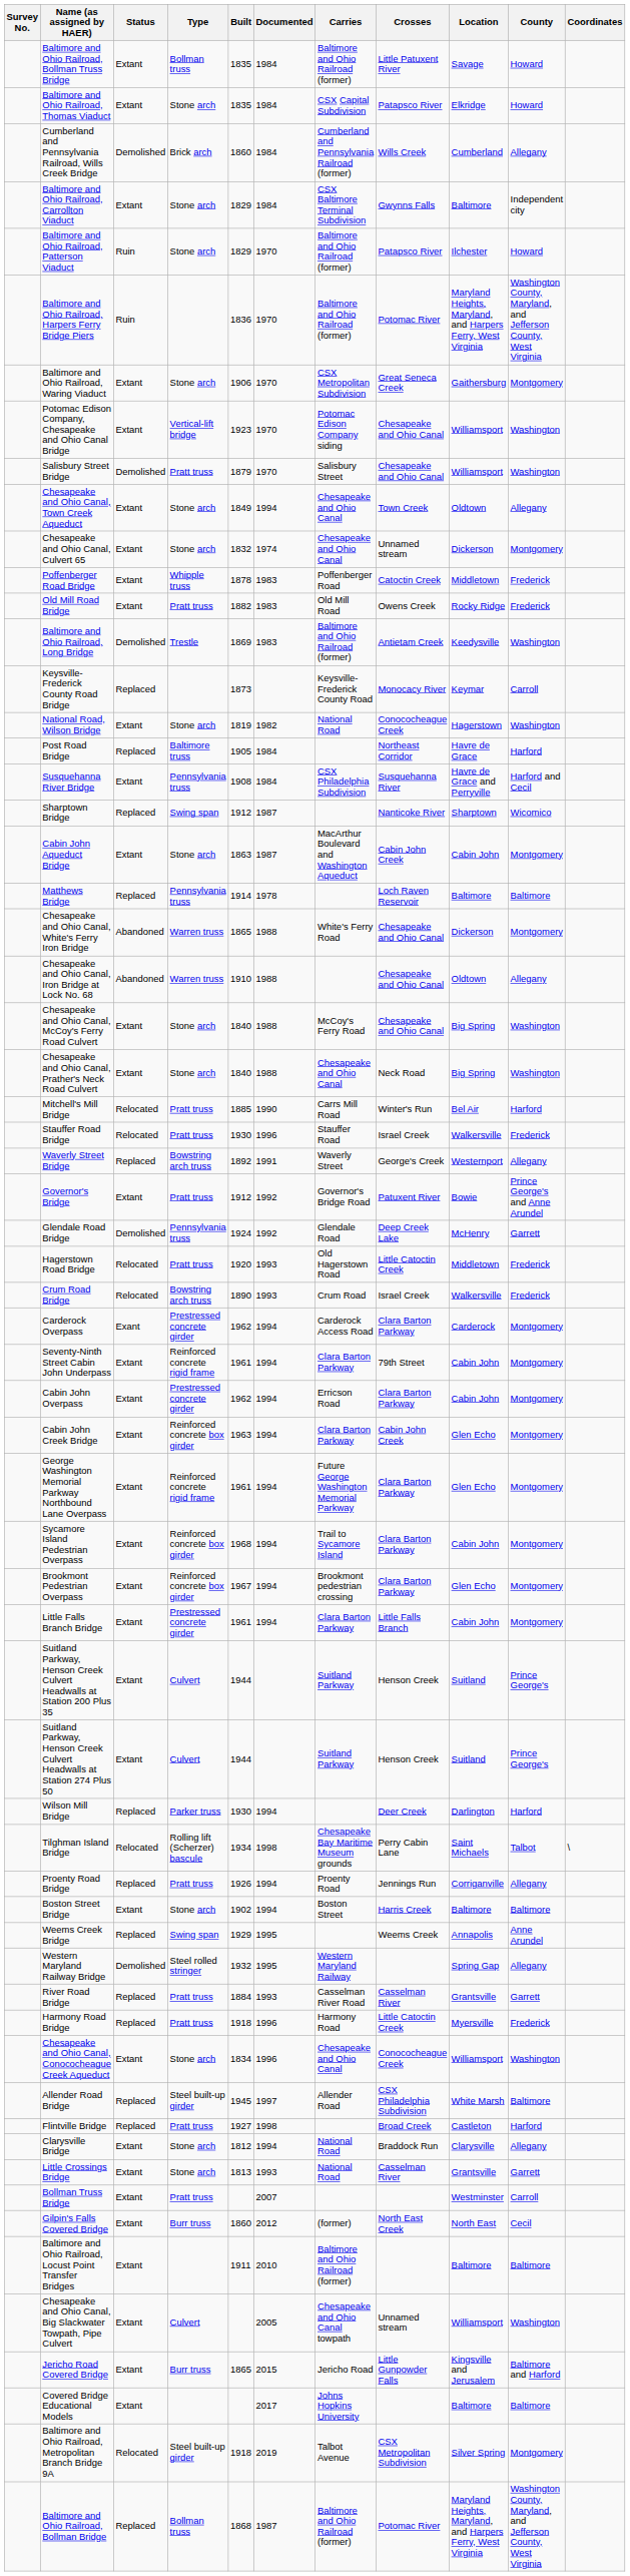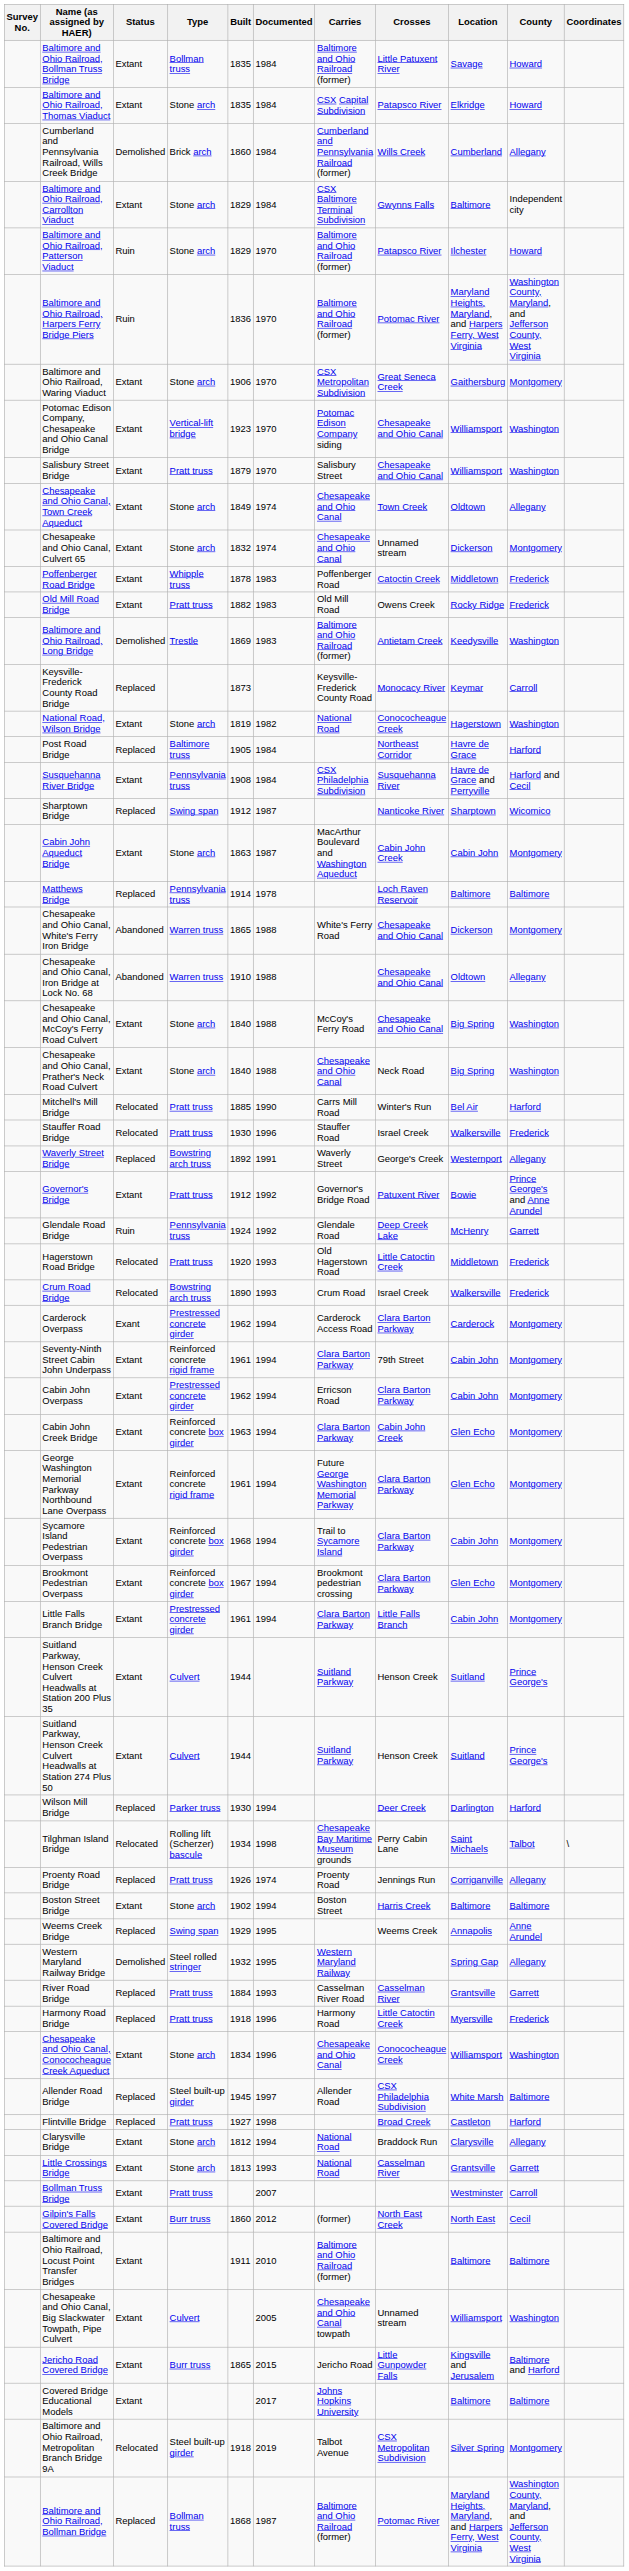Salisbury Street Bridge | Status: Demolished -> Extant
Chesapeake and Ohio Canal, Town Creek Aqueduct | Documented: 1994 -> 1974
Glendale Road Bridge | Status: Demolished -> Ruin
Proenty Road Bridge | Documented: 1994 -> 1974
